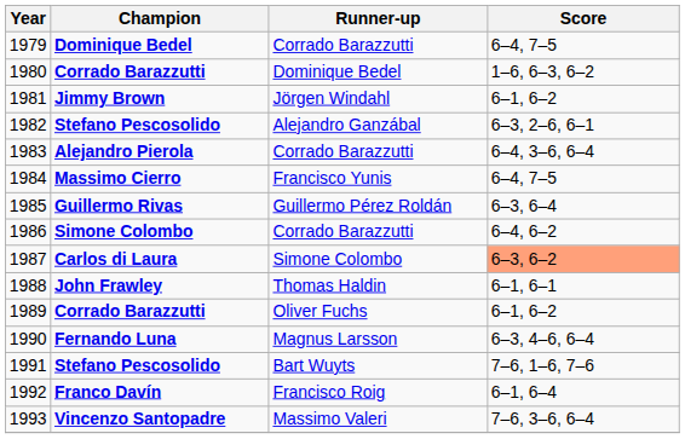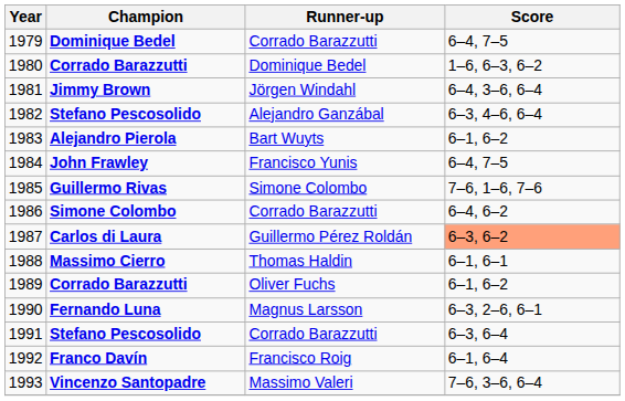1981 | Score: 6–1, 6–2 -> 6–4, 3–6, 6–4
1982 | Score: 6–3, 2–6, 6–1 -> 6–3, 4–6, 6–4
1983 | Runner-up: Corrado Barazzutti -> Bart Wuyts
1983 | Score: 6–4, 3–6, 6–4 -> 6–1, 6–2
1984 | Champion: Massimo Cierro -> John Frawley
1985 | Runner-up: Guillermo Pérez Roldán -> Simone Colombo
1985 | Score: 6–3, 6–4 -> 7–6, 1–6, 7–6
1987 | Runner-up: Simone Colombo -> Guillermo Pérez Roldán
1988 | Champion: John Frawley -> Massimo Cierro
1990 | Score: 6–3, 4–6, 6–4 -> 6–3, 2–6, 6–1
1991 | Runner-up: Bart Wuyts -> Corrado Barazzutti
1991 | Score: 7–6, 1–6, 7–6 -> 6–3, 6–4
